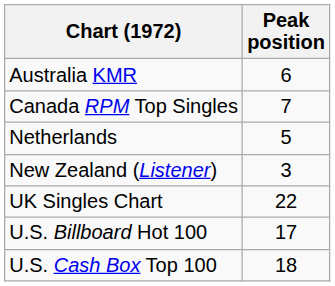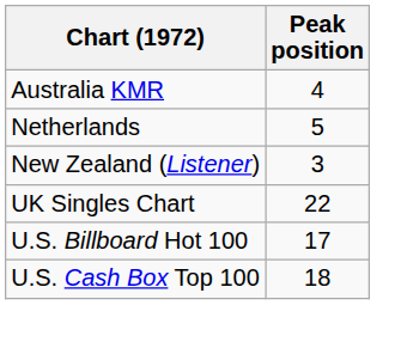Australia KMR | Peak position: 6 -> 4
- row: Canada RPM Top Singles | 7
